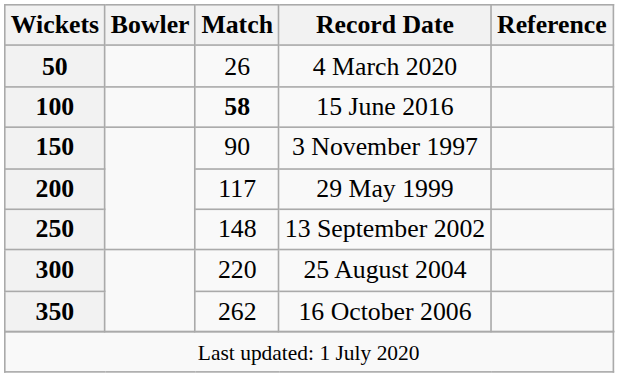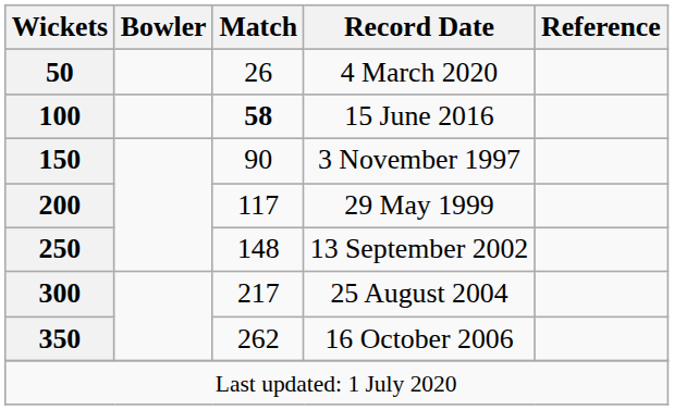25 August 2004 | Match: 220 -> 217
